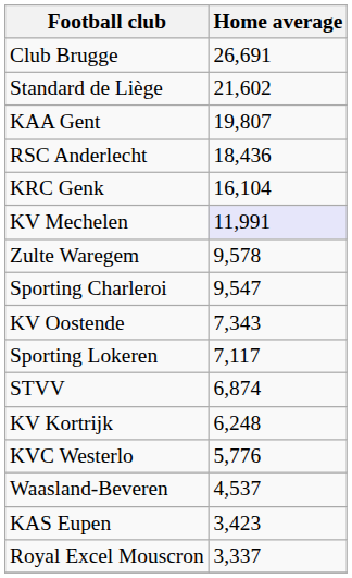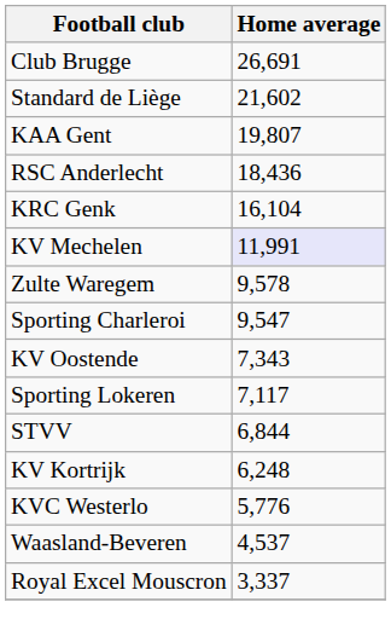STVV | Home average: 6,874 -> 6,844
- row: KAS Eupen | 3,423
